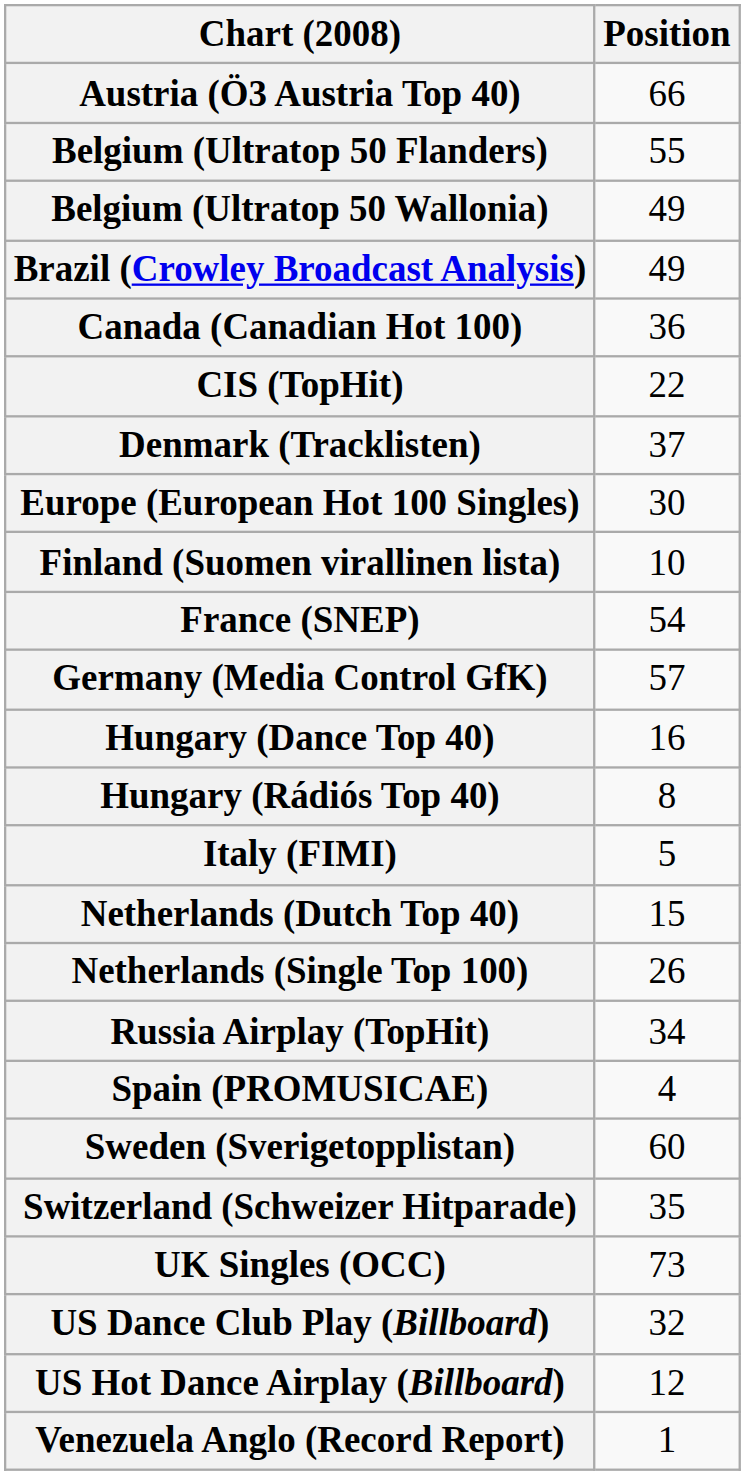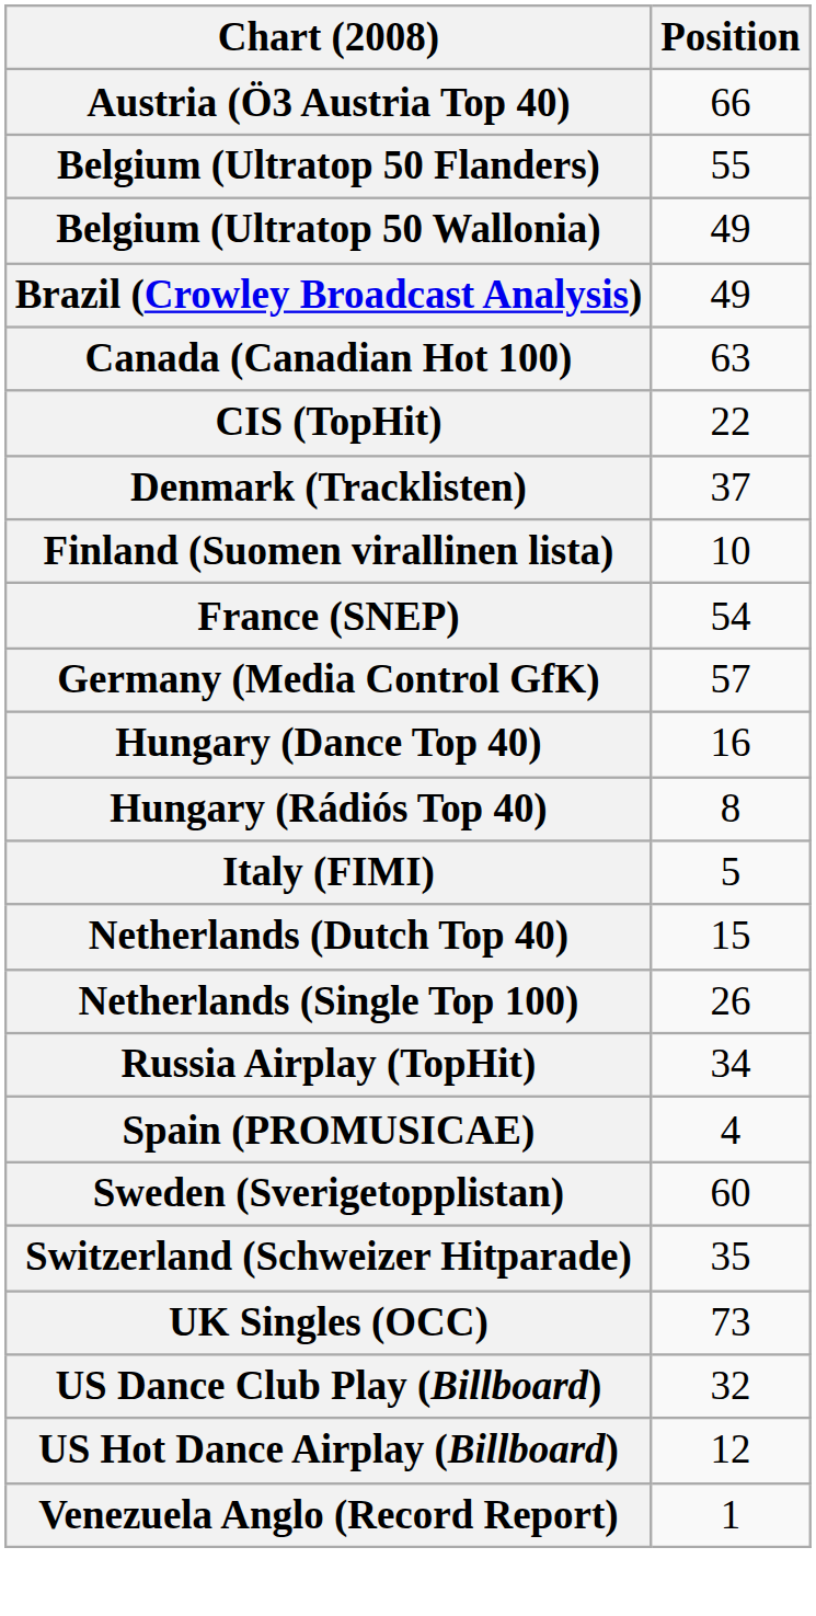Canada (Canadian Hot 100) | Position: 36 -> 63
- row: Europe (European Hot 100 Singles) | 30
